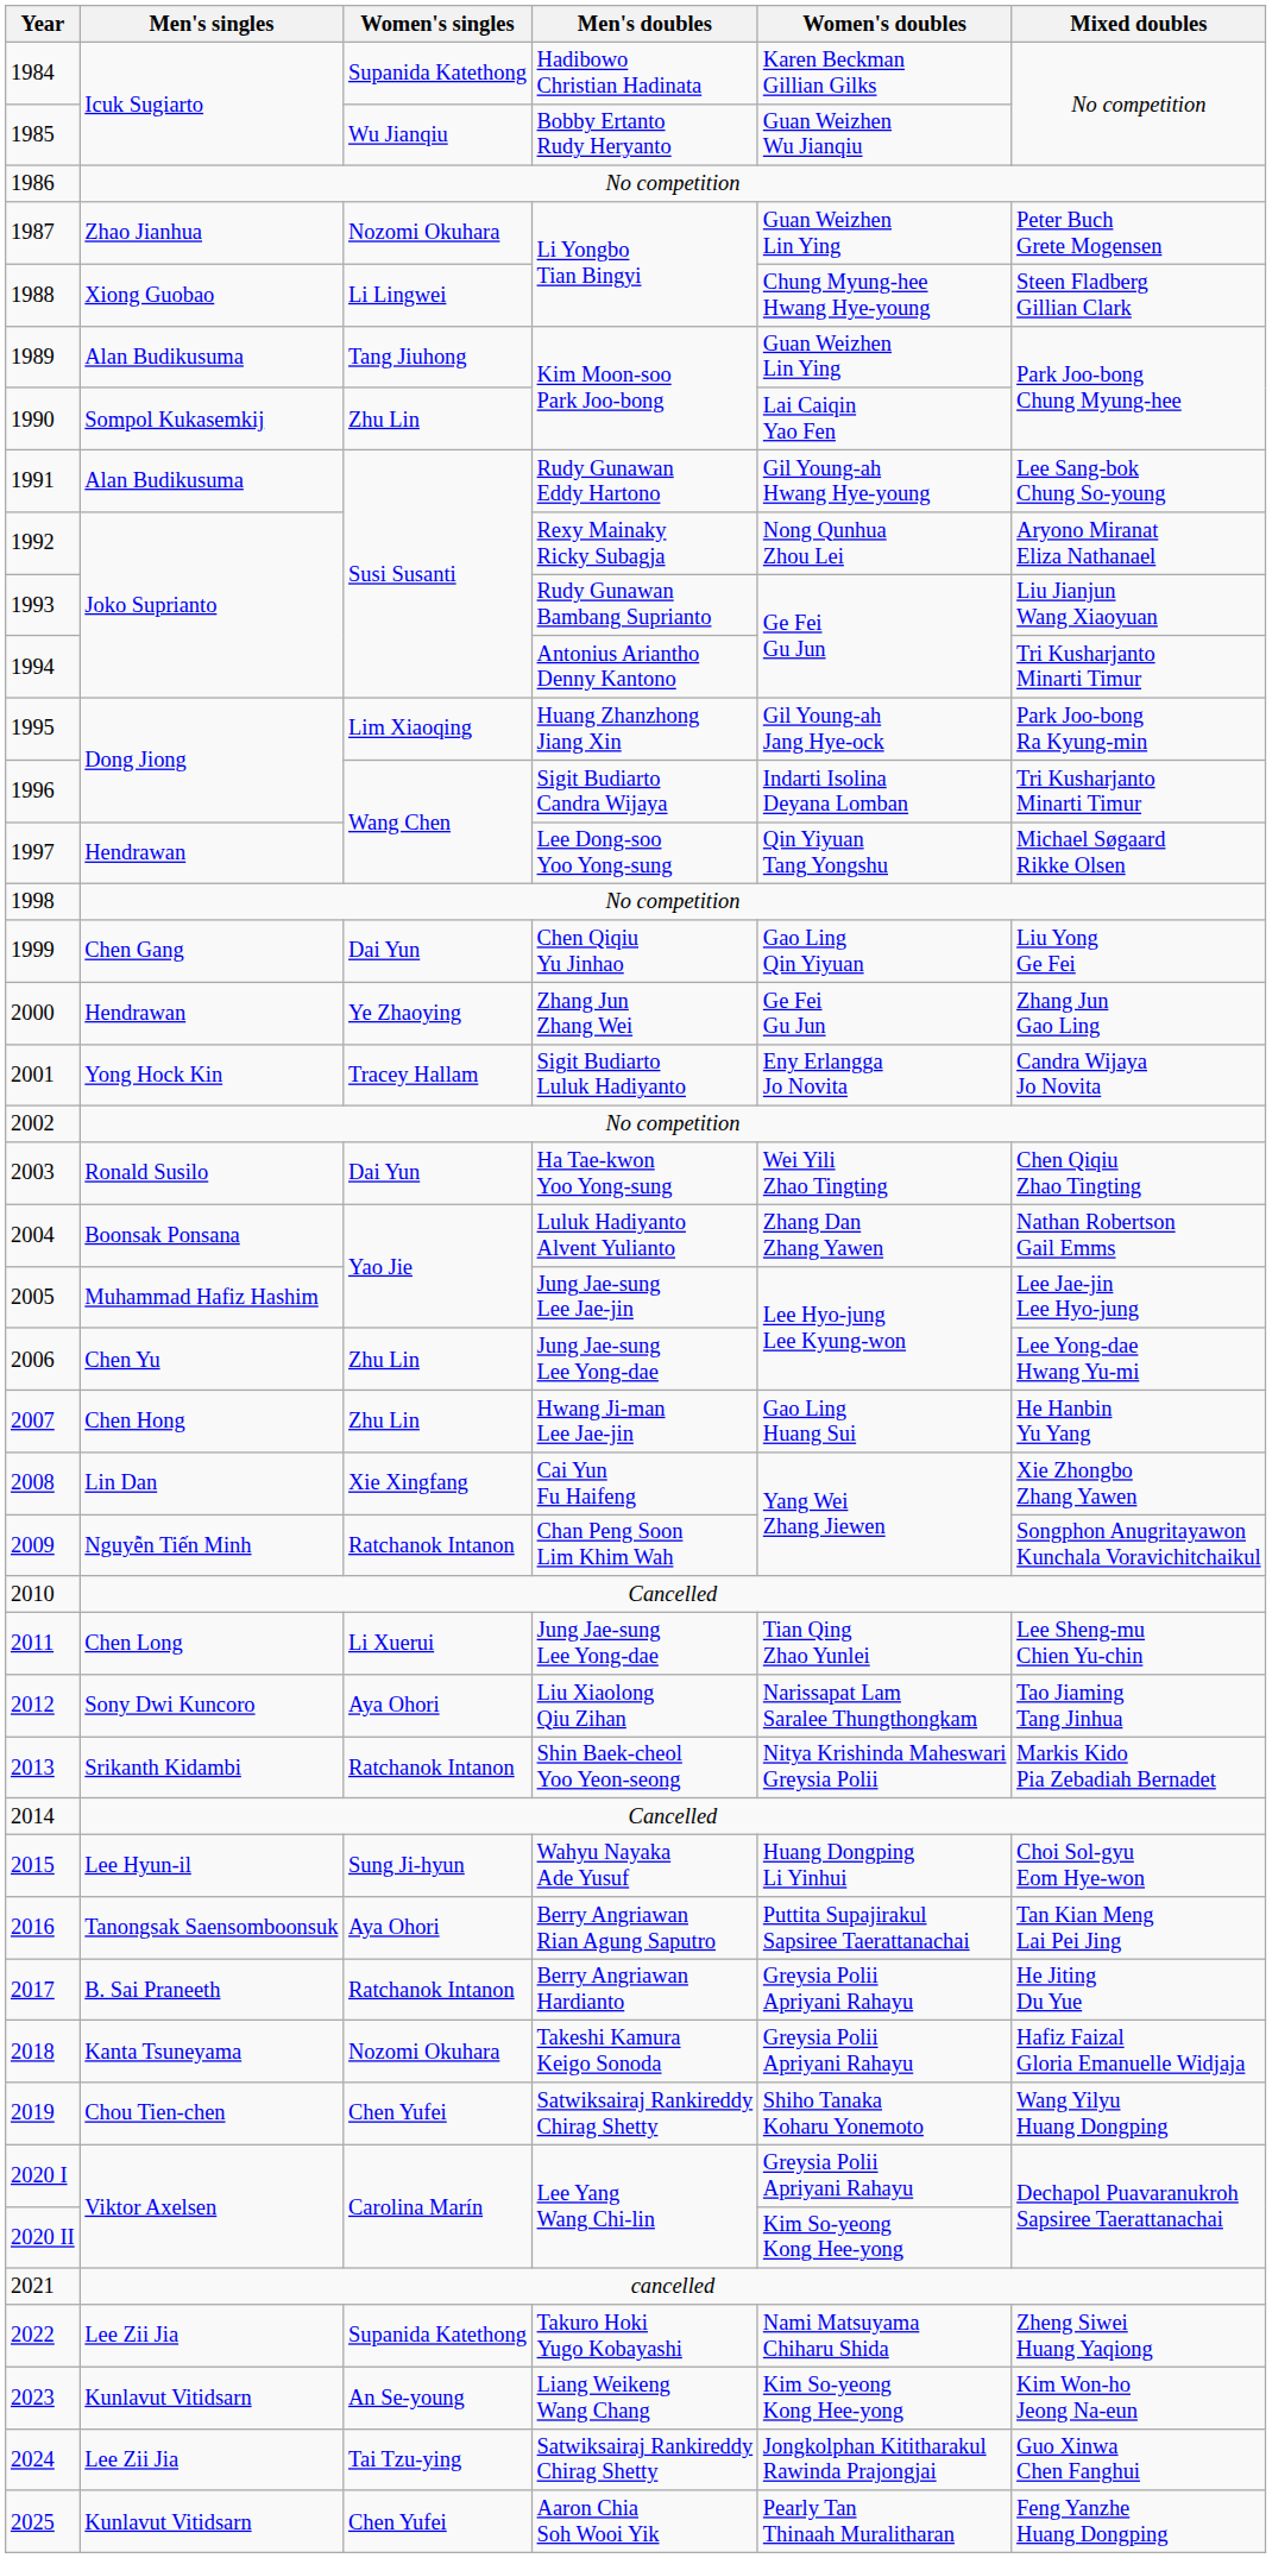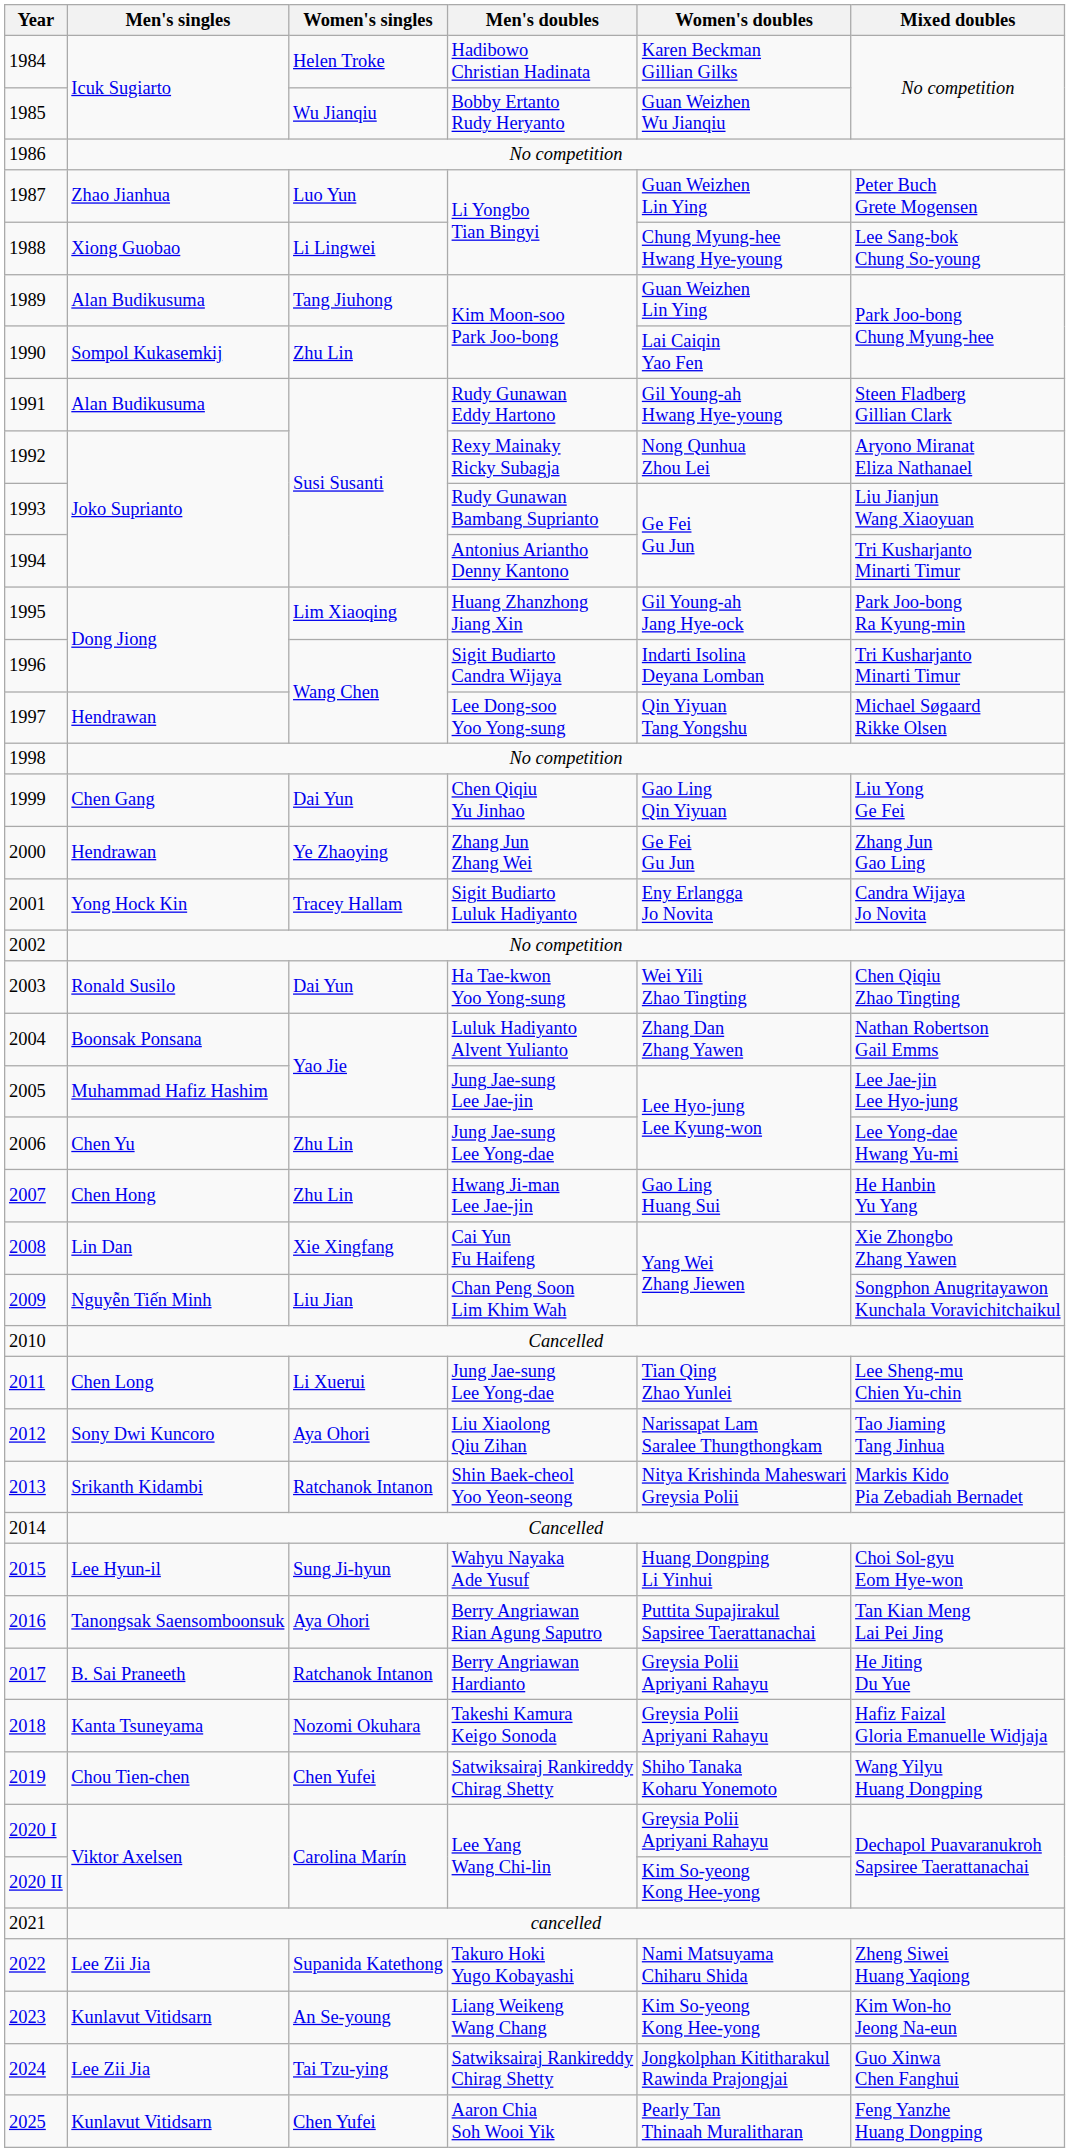1984 | Women's singles: Supanida Katethong -> Helen Troke
1987 | Women's singles: Nozomi Okuhara -> Luo Yun
1988 | Mixed doubles: Steen Fladberg Gillian Clark -> Lee Sang-bok Chung So-young
1991 | Mixed doubles: Lee Sang-bok Chung So-young -> Steen Fladberg Gillian Clark
2009 | Women's singles: Ratchanok Intanon -> Liu Jian
